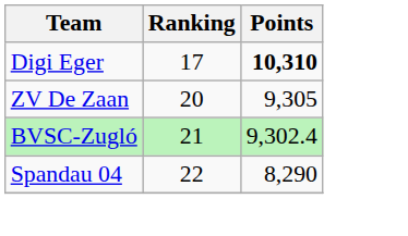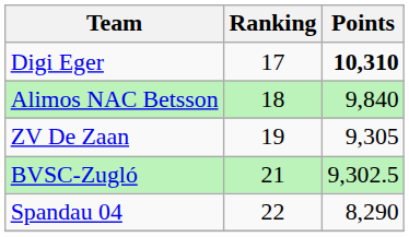+ row: Alimos NAC Betsson | 18 | 9,840
ZV De Zaan | Ranking: 20 -> 19
BVSC-Zugló | Points: 9,302.4 -> 9,302.5
